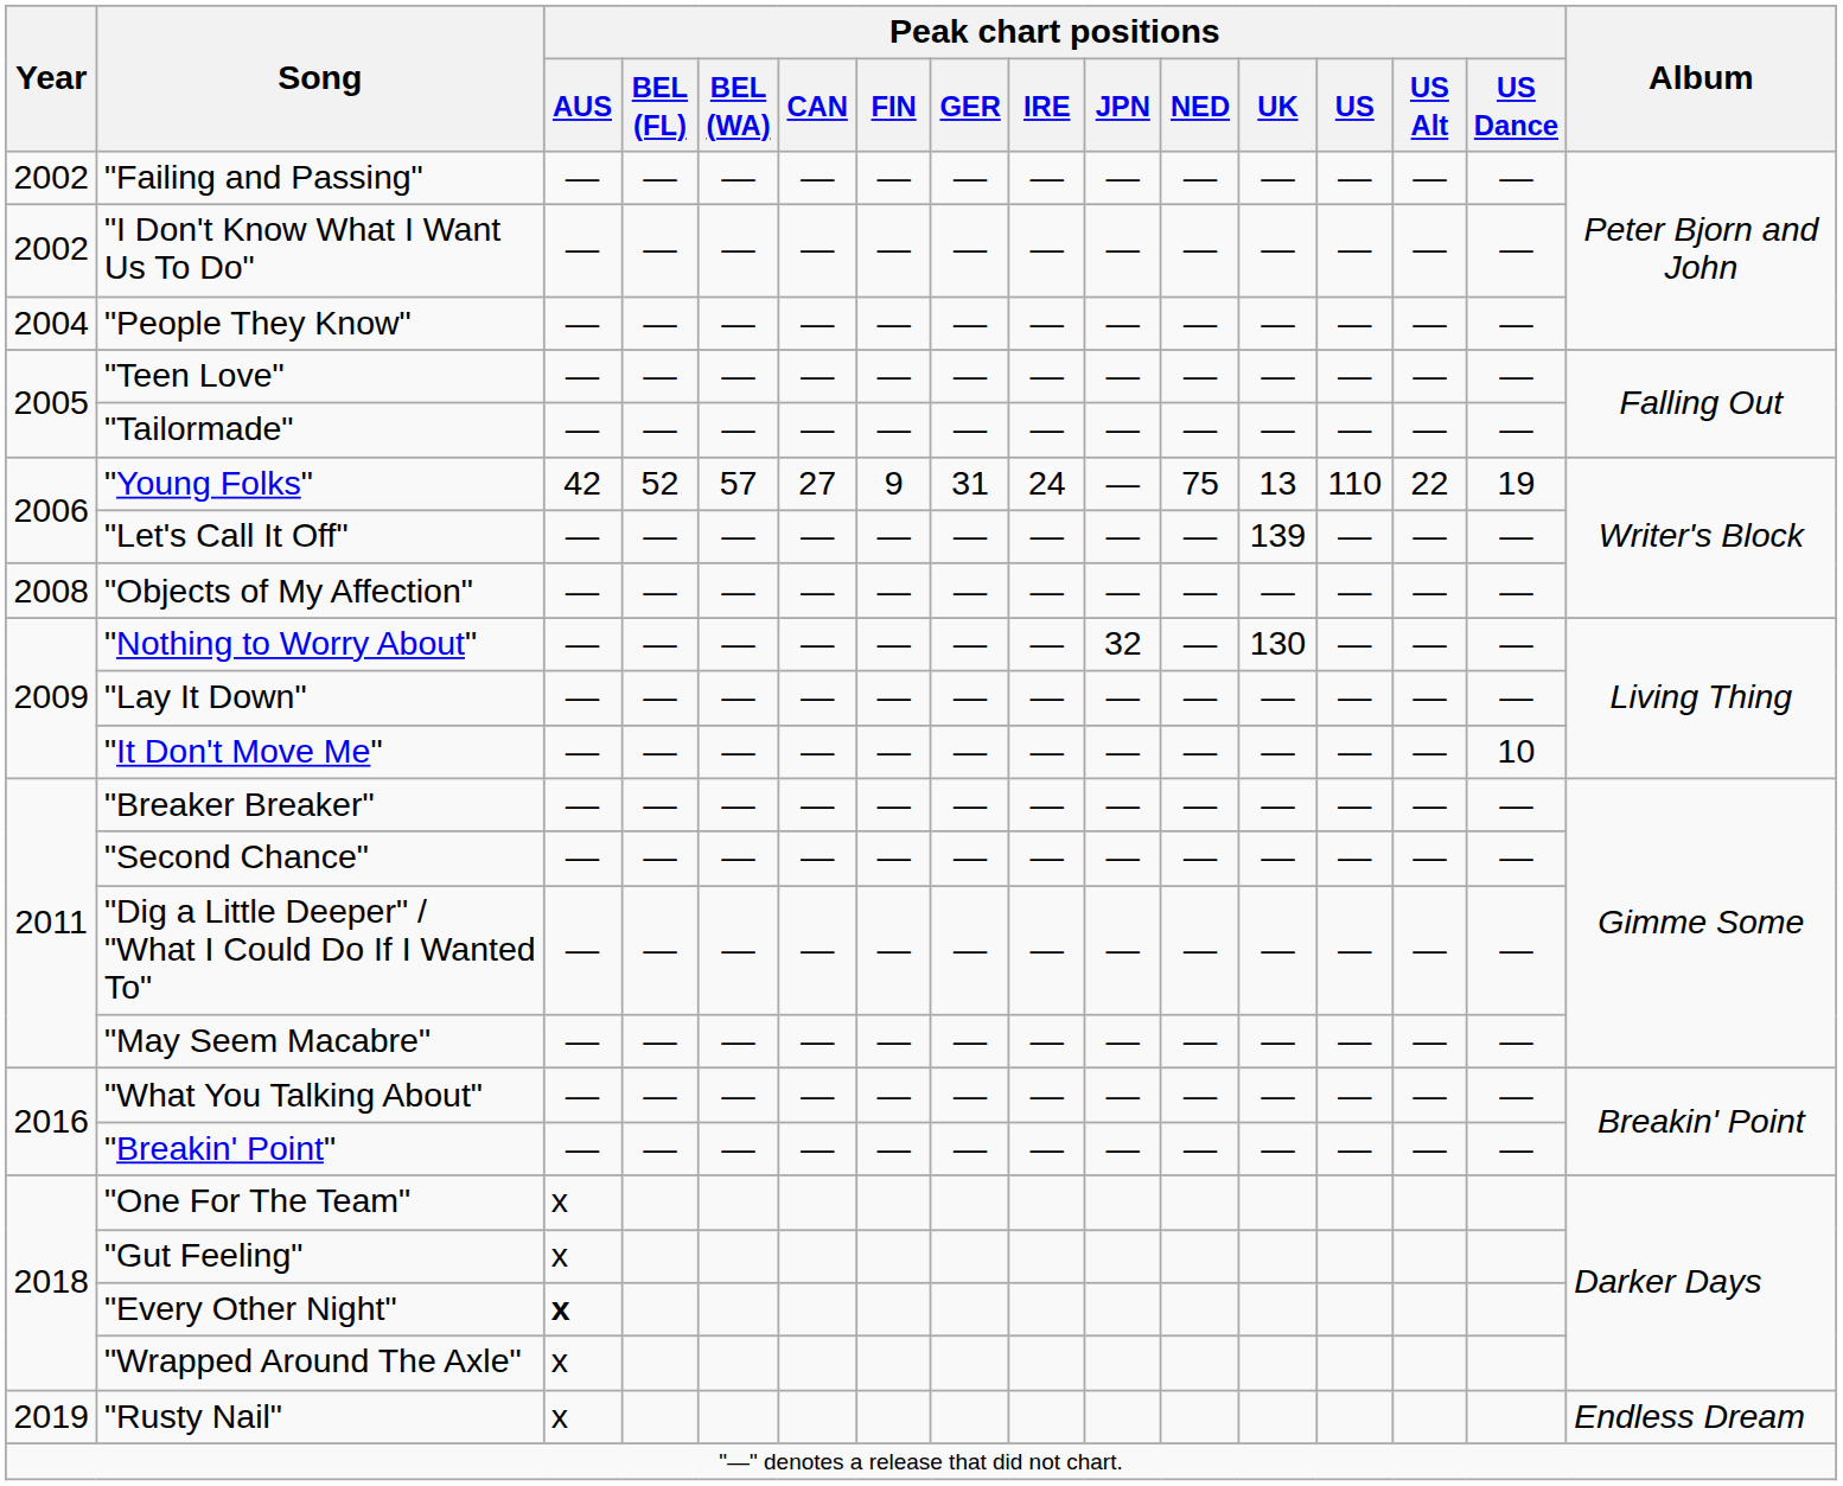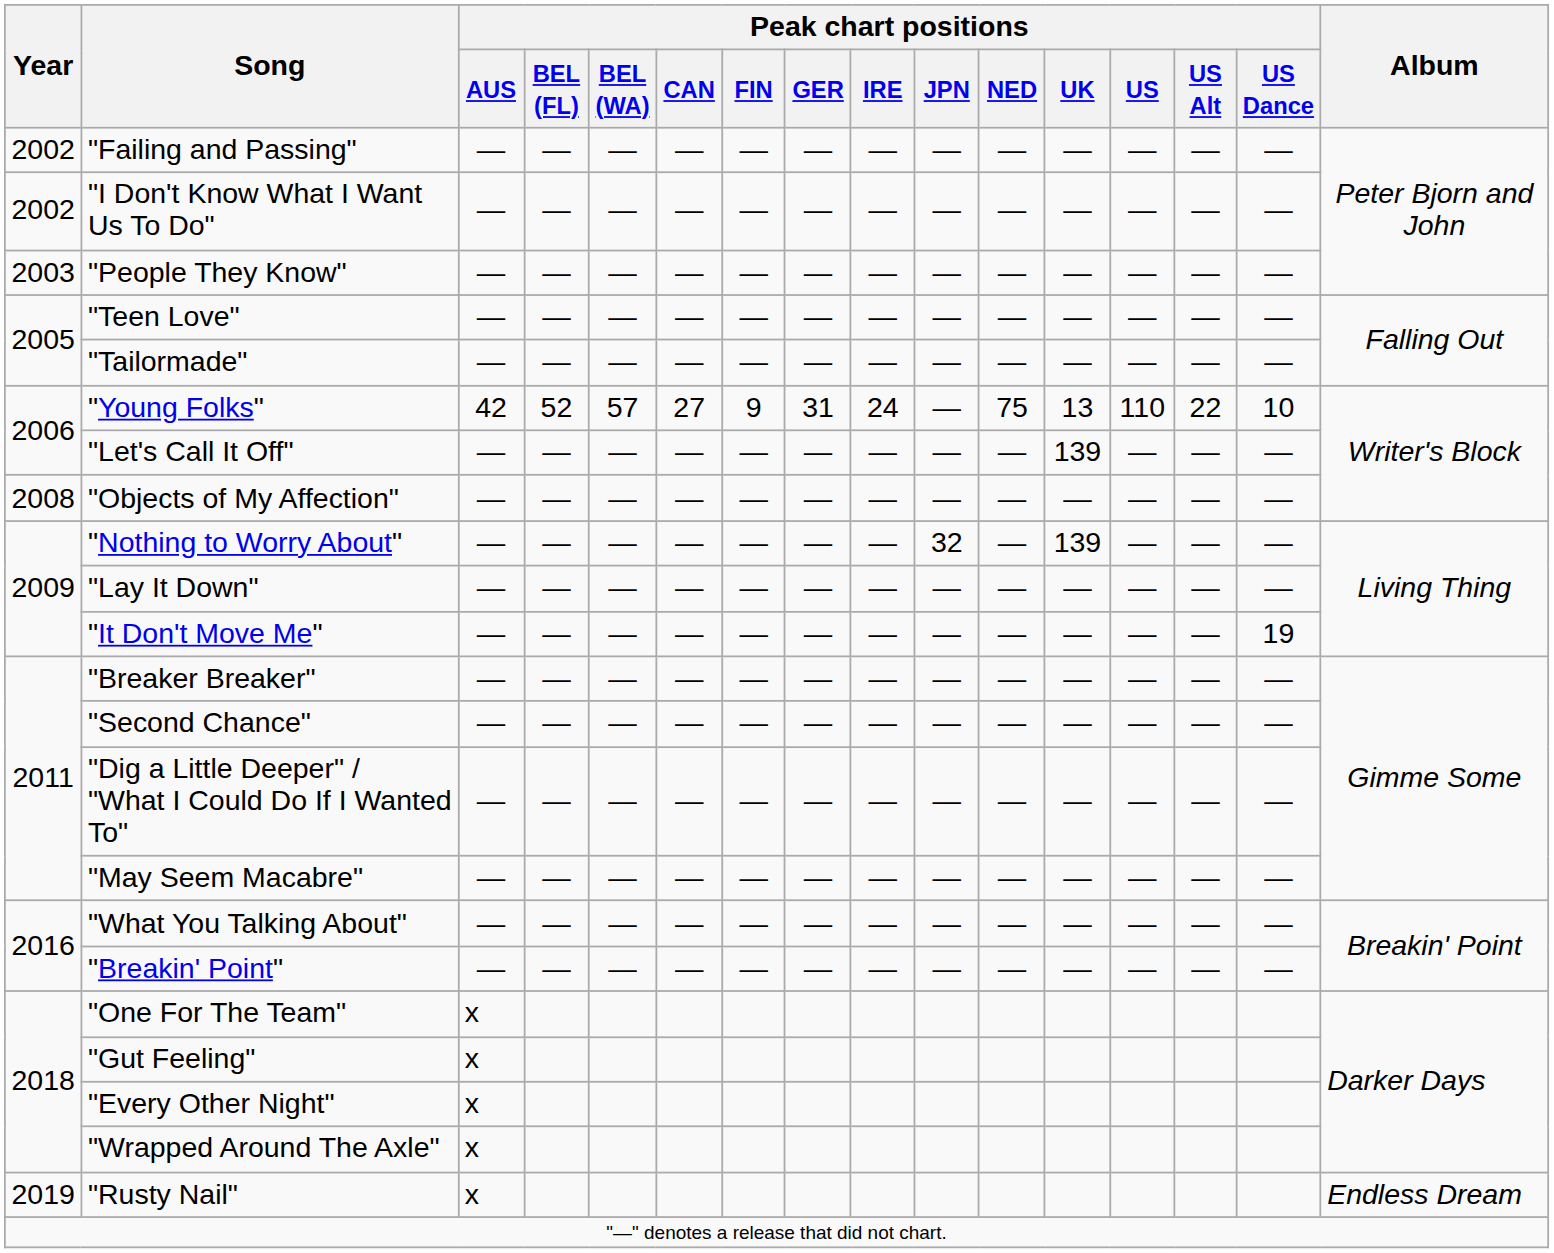"People They Know" | Year: 2004 -> 2003
"Young Folks" | Peak chart positions / US Dance: 19 -> 10
"Nothing to Worry About" | Peak chart positions / UK: 130 -> 139
"It Don't Move Me" | Peak chart positions / US Dance: 10 -> 19
"Every Other Night" | Peak chart positions / AUS: bold -> normal
